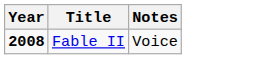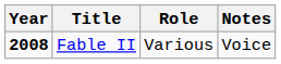+ column: Role | Various
